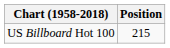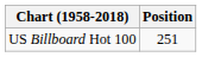US Billboard Hot 100 | Position: 215 -> 251
